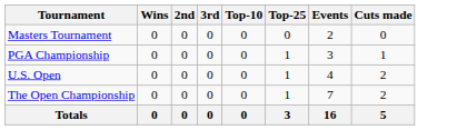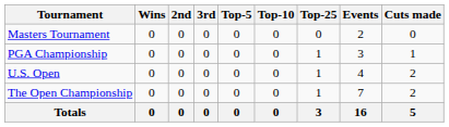+ column: Top-5 | 0 | 0 | 0 | 0 | 0
